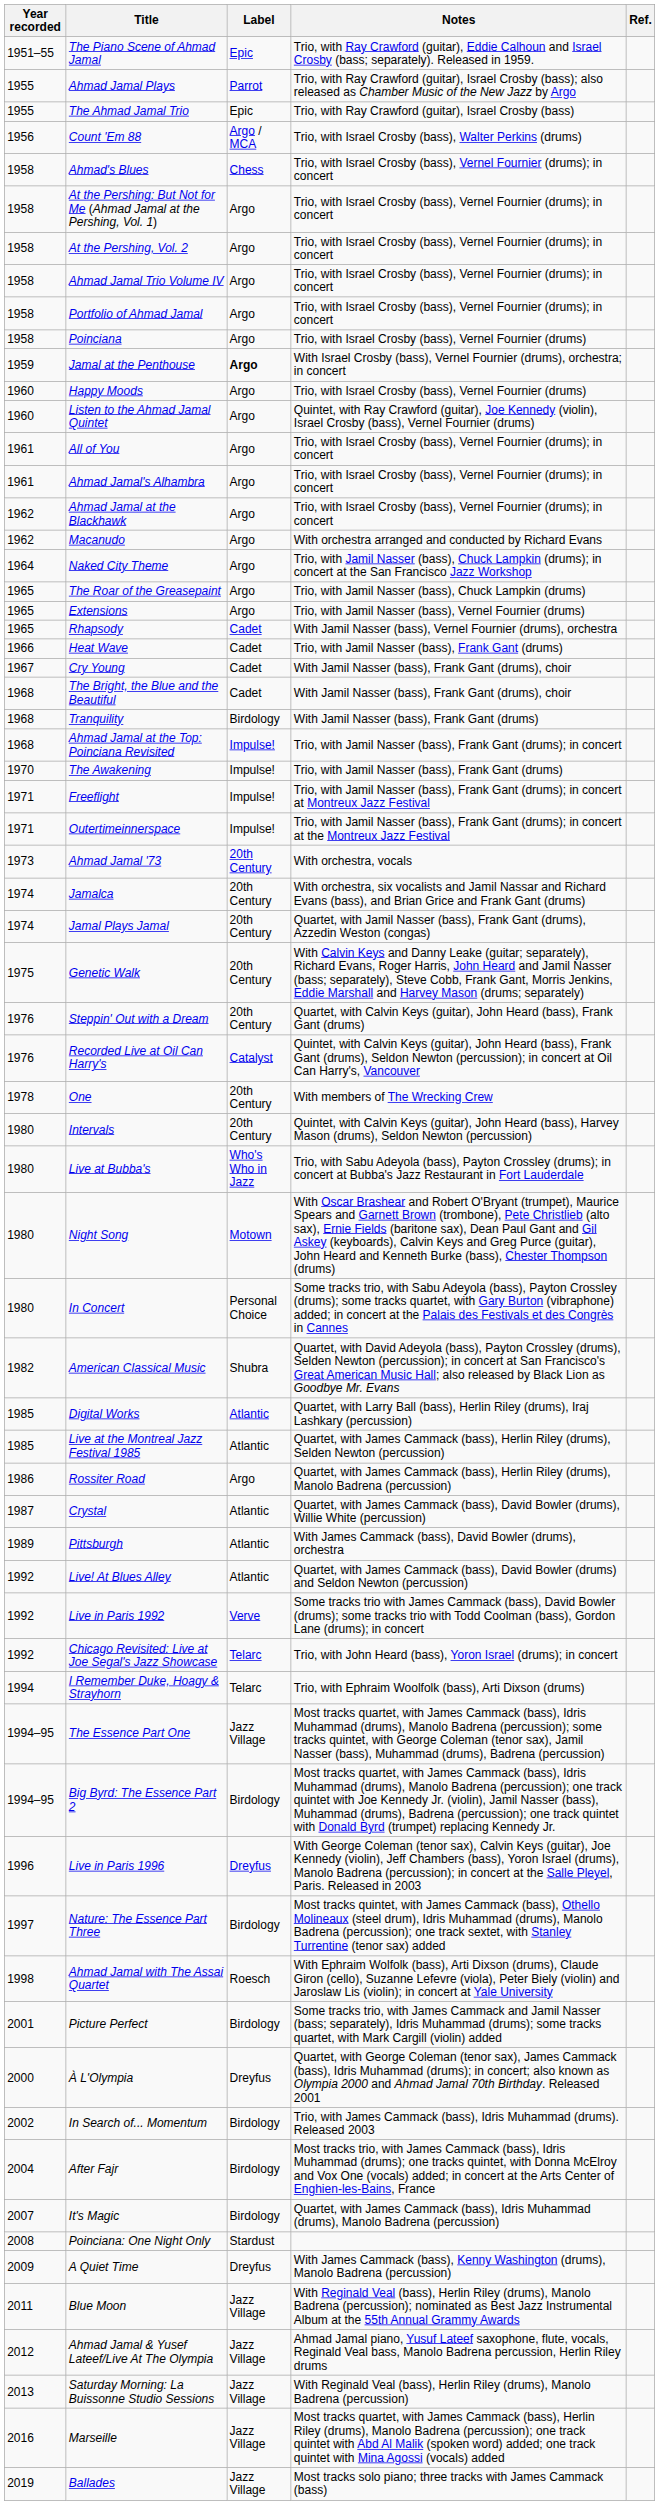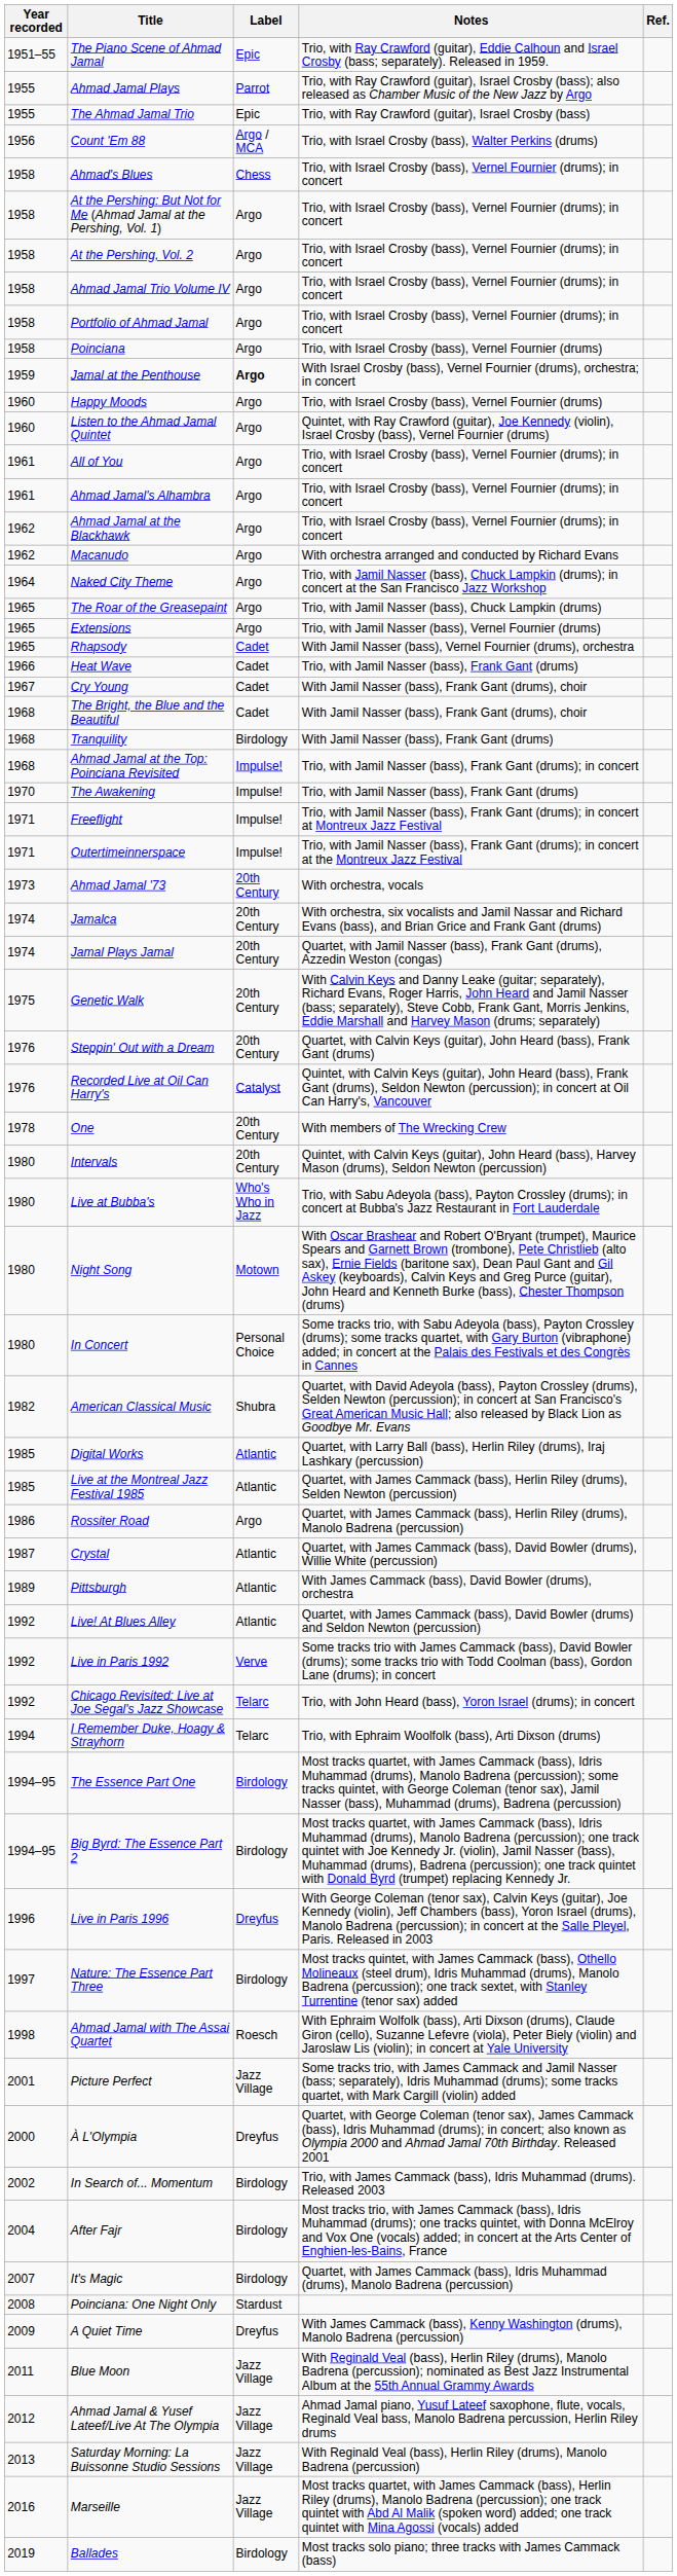The Essence Part One | Label: Jazz Village -> Birdology
Picture Perfect | Label: Birdology -> Jazz Village
Ballades | Label: Jazz Village -> Birdology
